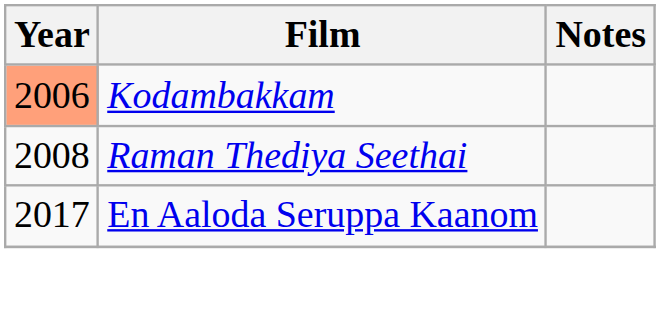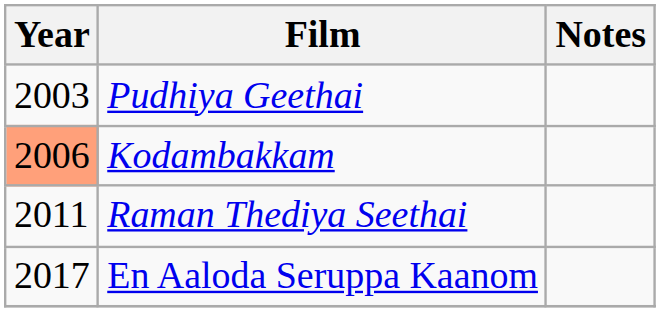+ row: 2003 | Pudhiya Geethai
Raman Thediya Seethai | Year: 2008 -> 2011
